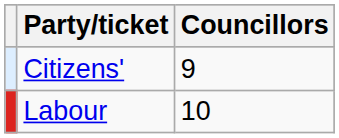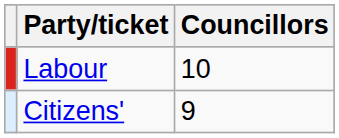rows swapped: Labour <-> Citizens'
